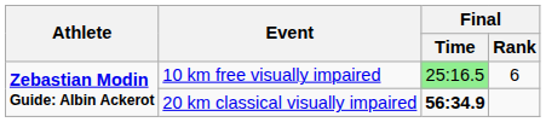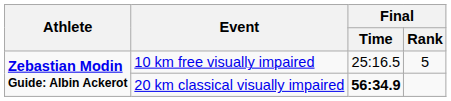10 km free visually impaired | Final / Time: lightgreen background -> no background
10 km free visually impaired | Final / Rank: 6 -> 5
